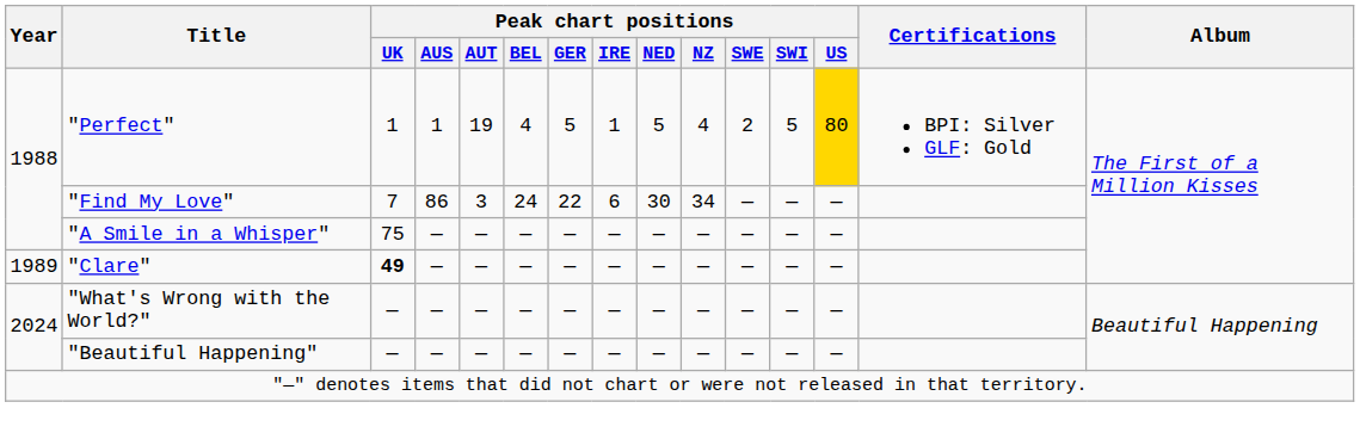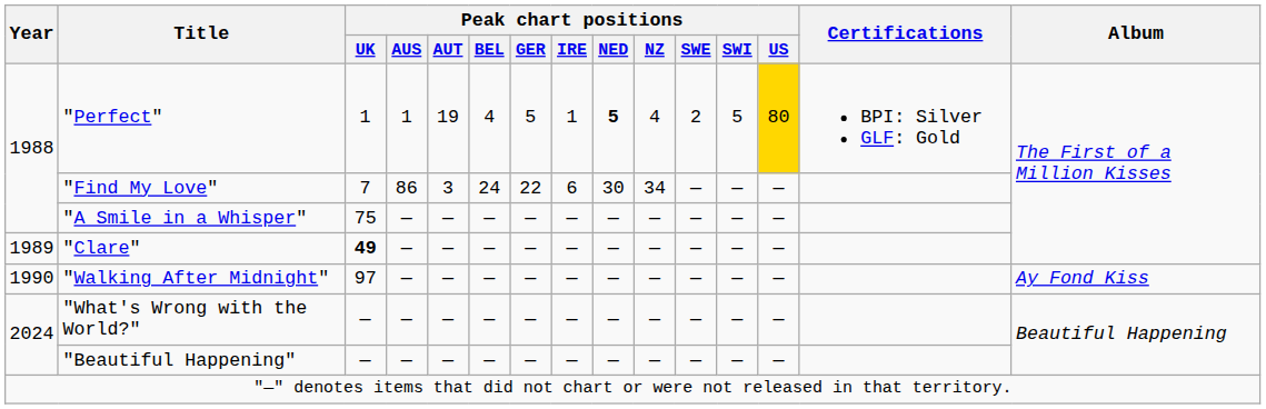"Perfect" | Peak chart positions / NED: normal -> bold
+ row: 1990 | "Walking After Midnight" | 97 | — | — | — | — | — | — | — | — | — | — | Ay Fond Kiss
